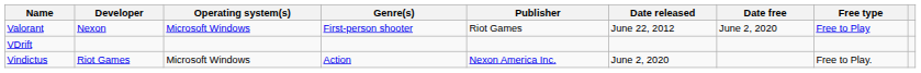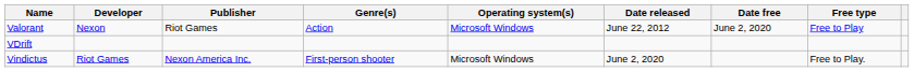columns swapped: Publisher <-> Operating system(s)
Valorant | Genre(s): First-person shooter -> Action
Vindictus | Genre(s): Action -> First-person shooter
